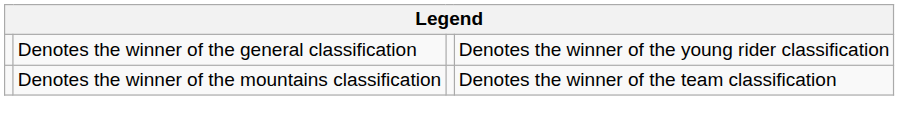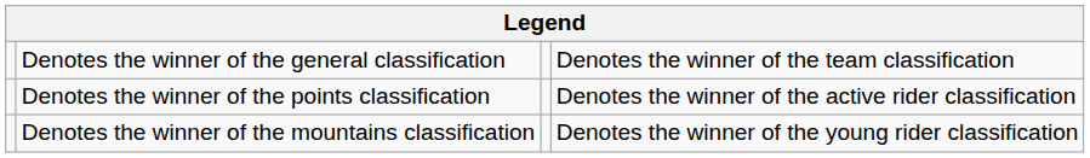Denotes the winner of the general classification | column 4: Denotes the winner of the young rider classification -> Denotes the winner of the team classification
+ row: Denotes the winner of the points classification | Denotes the winner of the active rider classification
Denotes the winner of the mountains classification | column 4: Denotes the winner of the team classification -> Denotes the winner of the young rider classification
